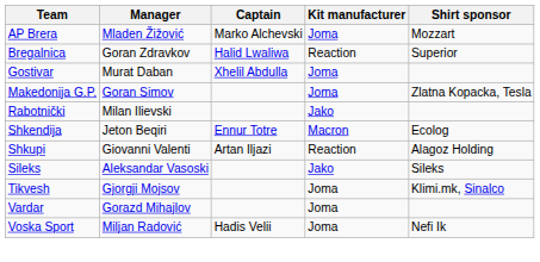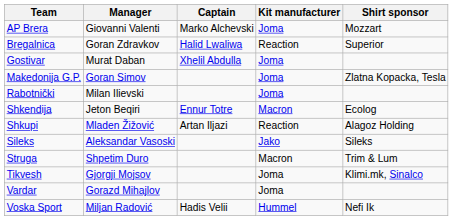AP Brera | Manager: Mladen Žižović -> Giovanni Valenti
Rabotnički | Kit manufacturer: Jako -> Joma
Shkupi | Manager: Giovanni Valenti -> Mladen Žižović
+ row: Struga | Shpetim Duro | Macron | Trim & Lum
Voska Sport | Kit manufacturer: Joma -> Hummel
